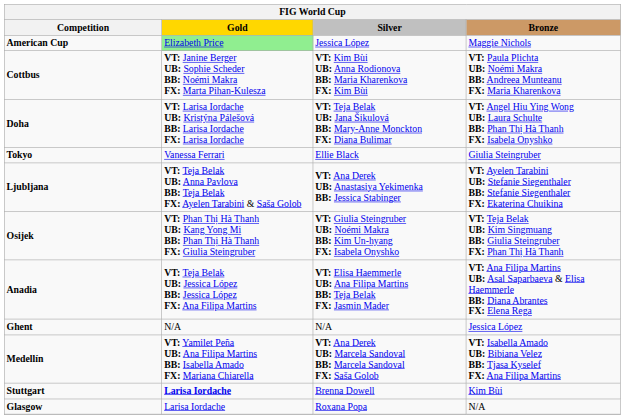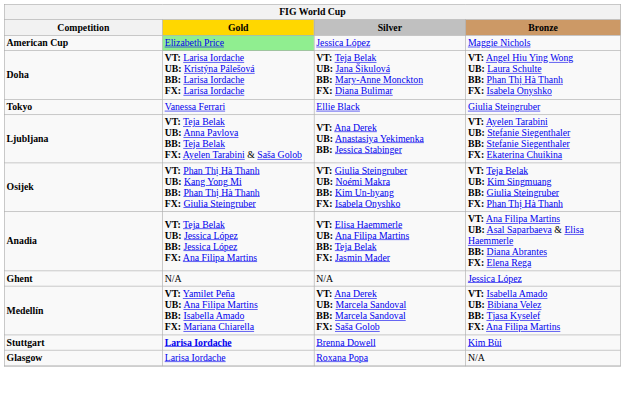- row: Cottbus | VT: Janine Berger UB: Sophie Scheder BB: Noémi Makra FX: Marta Pihan-Kulesza | VT: Kim Bùi UB: Anna Rodionova BB: Maria Kharenkova FX: Kim Bùi | VT: Paula Plichta UB: Noémi Makra BB: Andreea Munteanu FX: Maria Kharenkova
